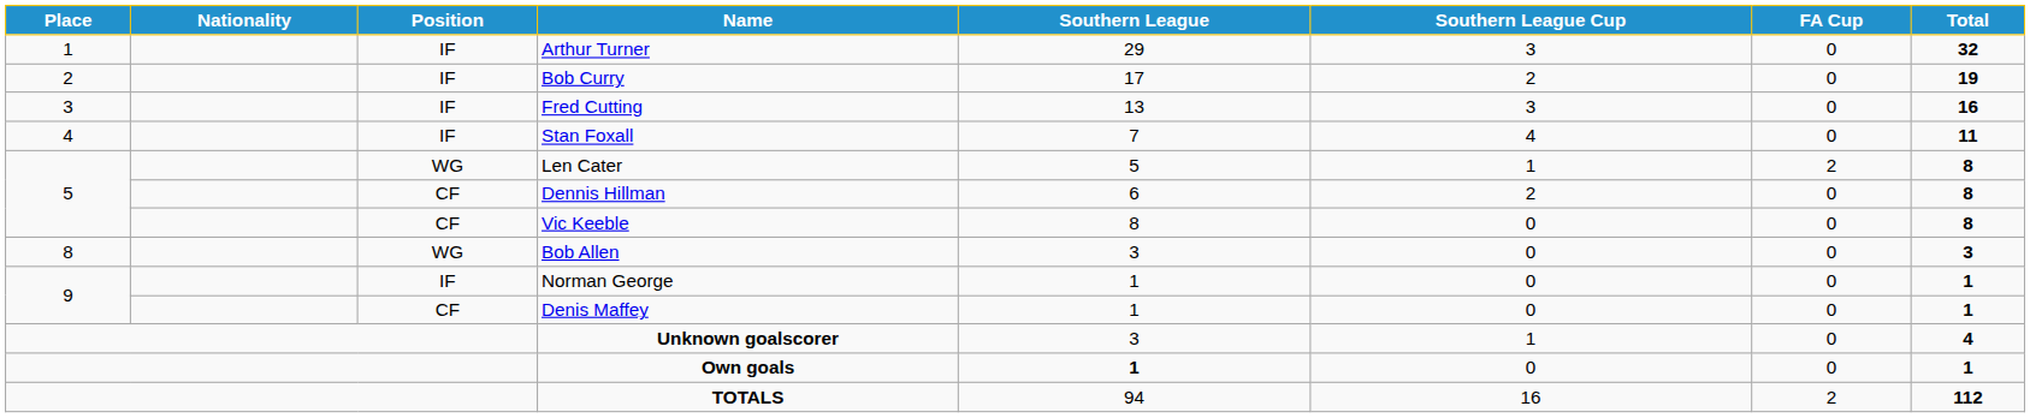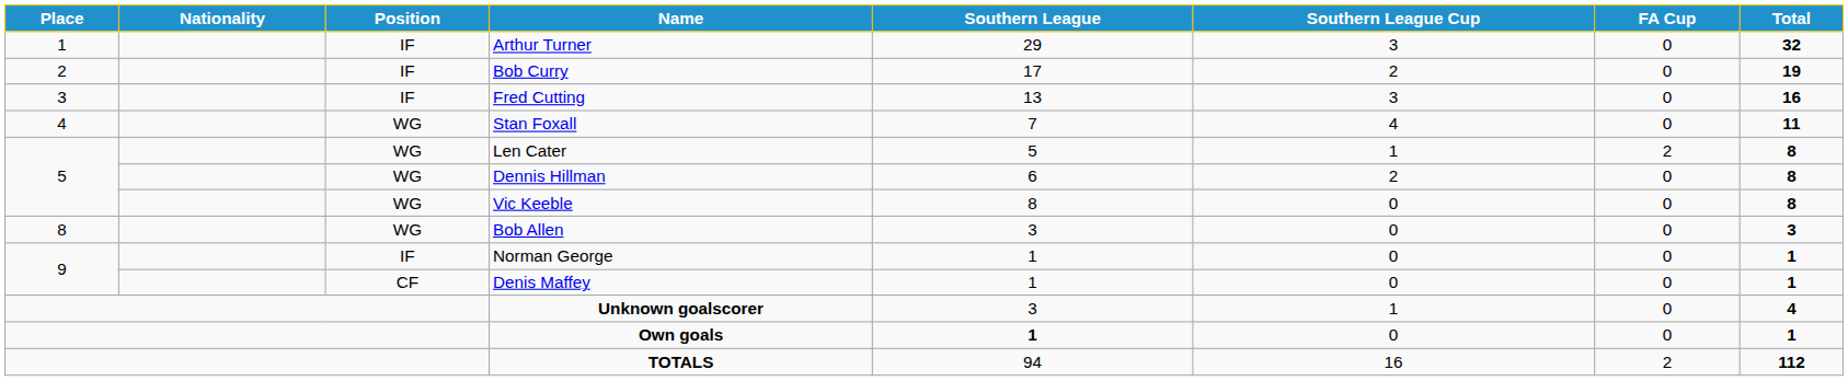Stan Foxall | Position: IF -> WG
Dennis Hillman | Position: CF -> WG
Vic Keeble | Position: CF -> WG
